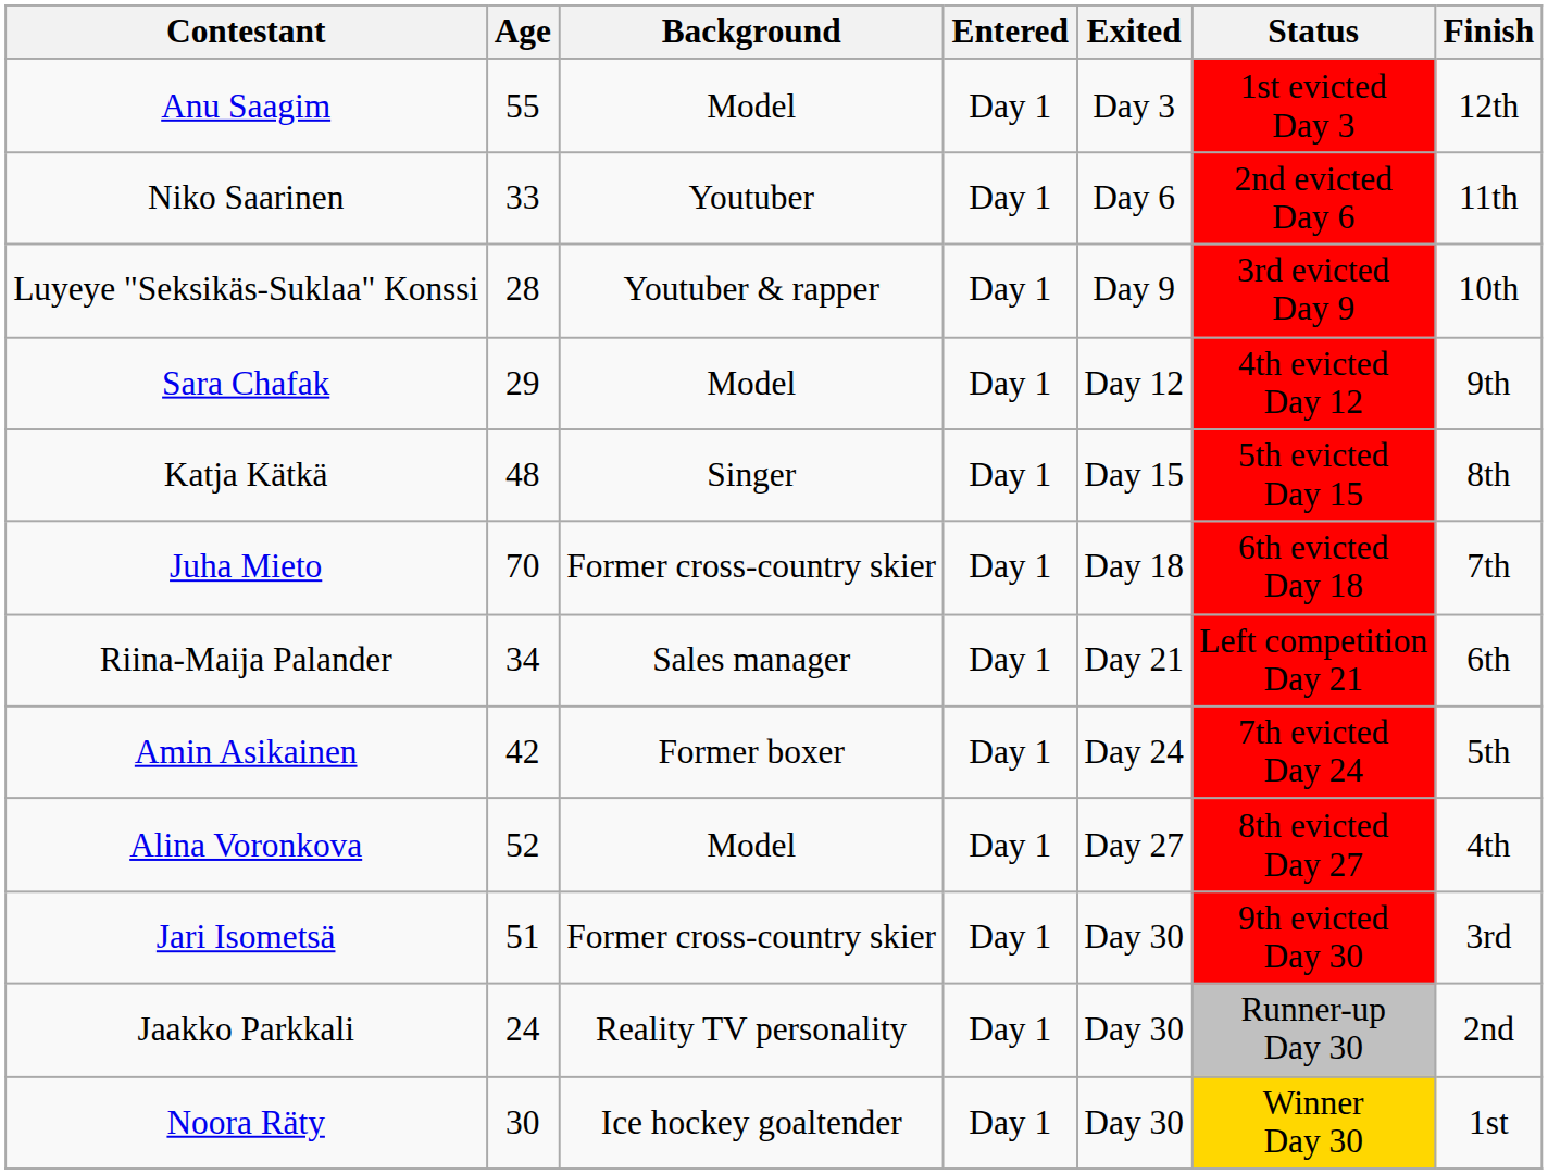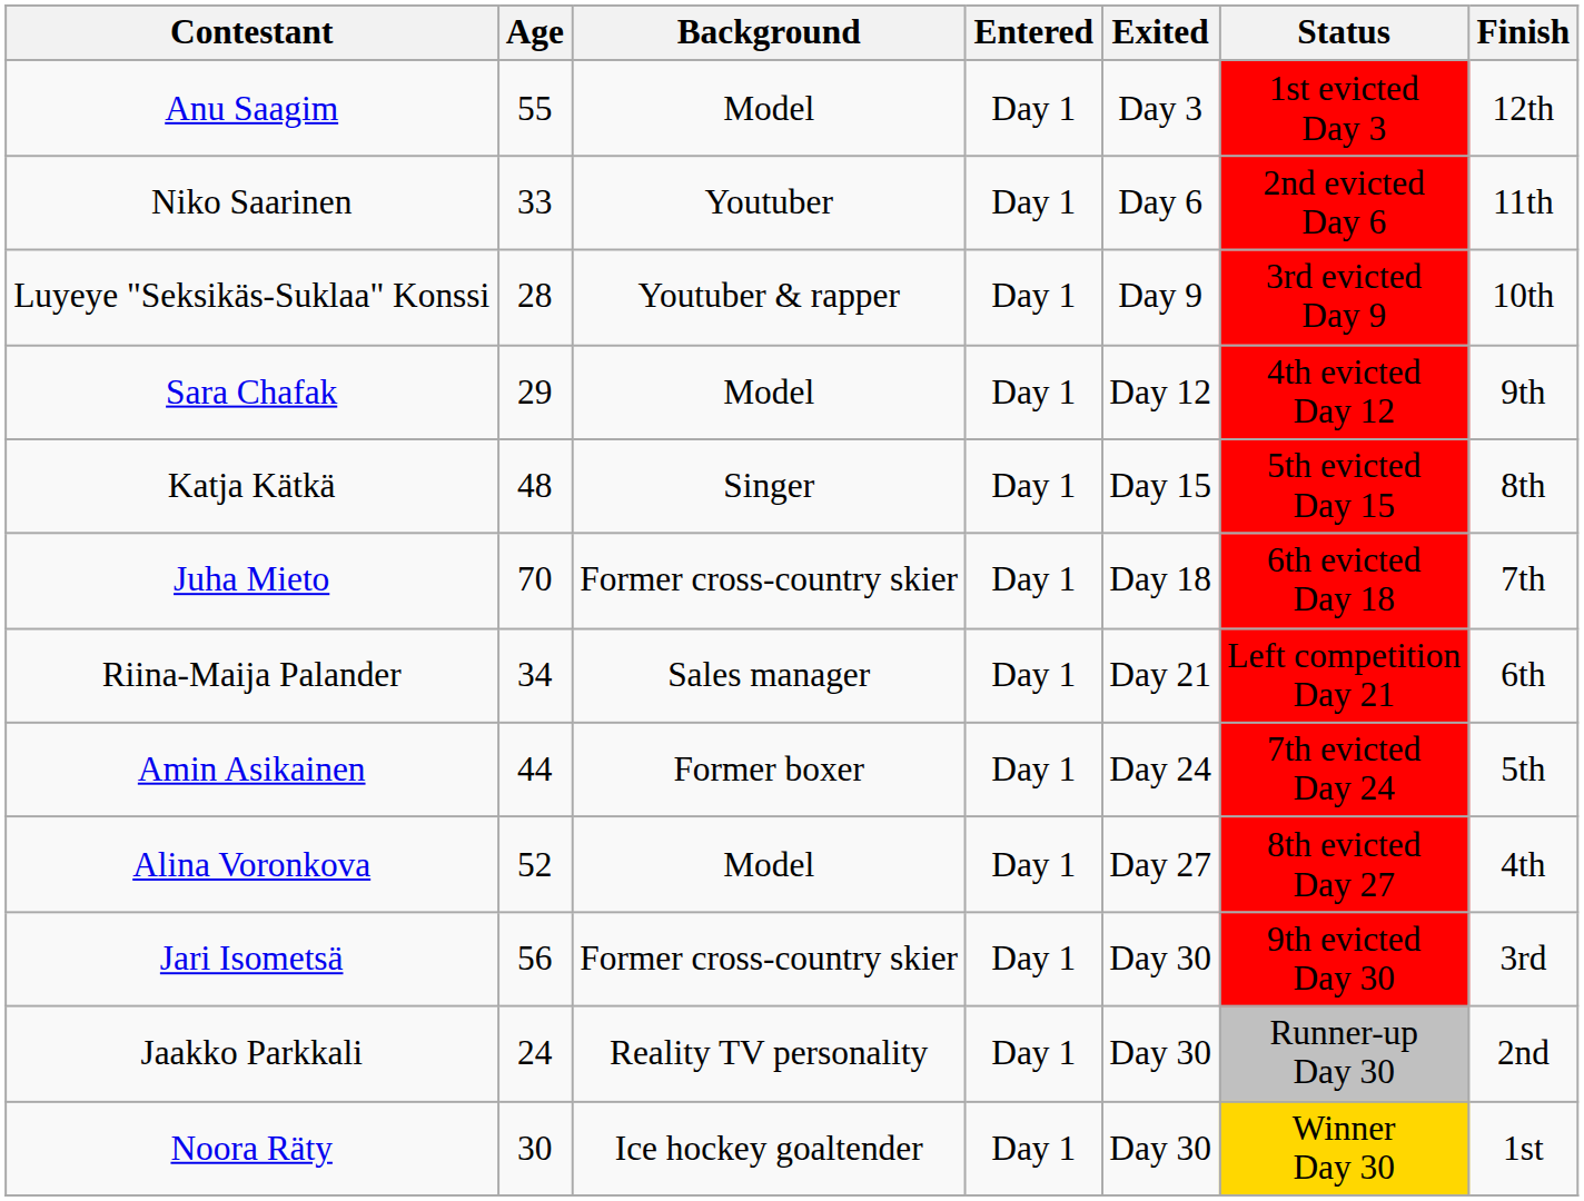Amin Asikainen | Age: 42 -> 44
Jari Isometsä | Age: 51 -> 56
